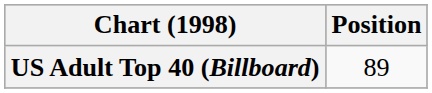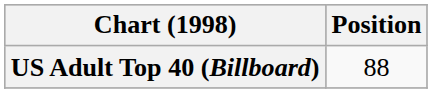US Adult Top 40 (Billboard) | Position: 89 -> 88
